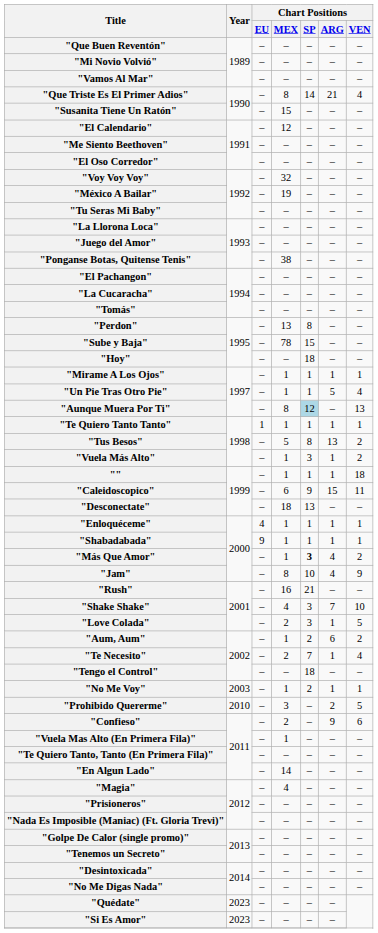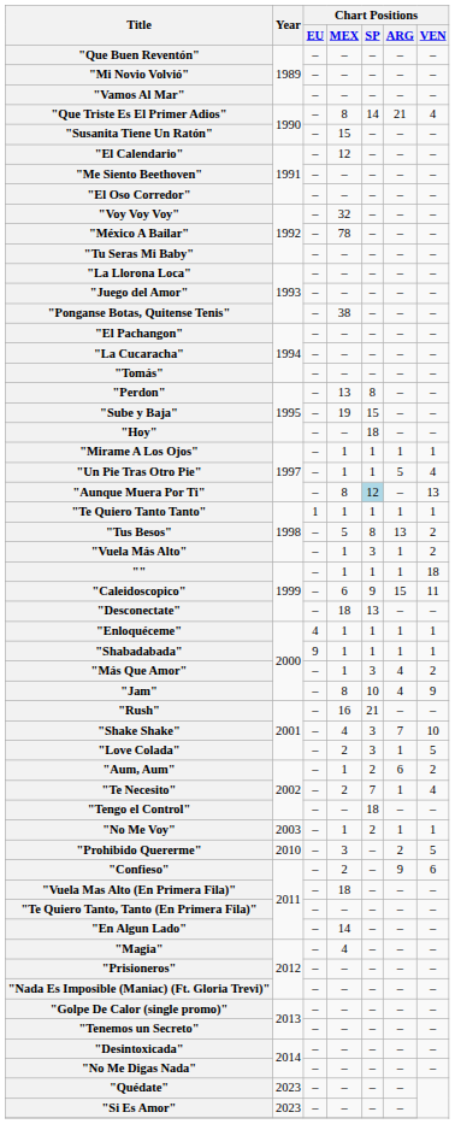"México A Bailar" | Chart Positions / MEX: 19 -> 78
"Sube y Baja" | Chart Positions / MEX: 78 -> 19
"Más Que Amor" | Chart Positions / SP: bold -> normal
"Vuela Mas Alto (En Primera Fila)" | Chart Positions / MEX: 1 -> 18
